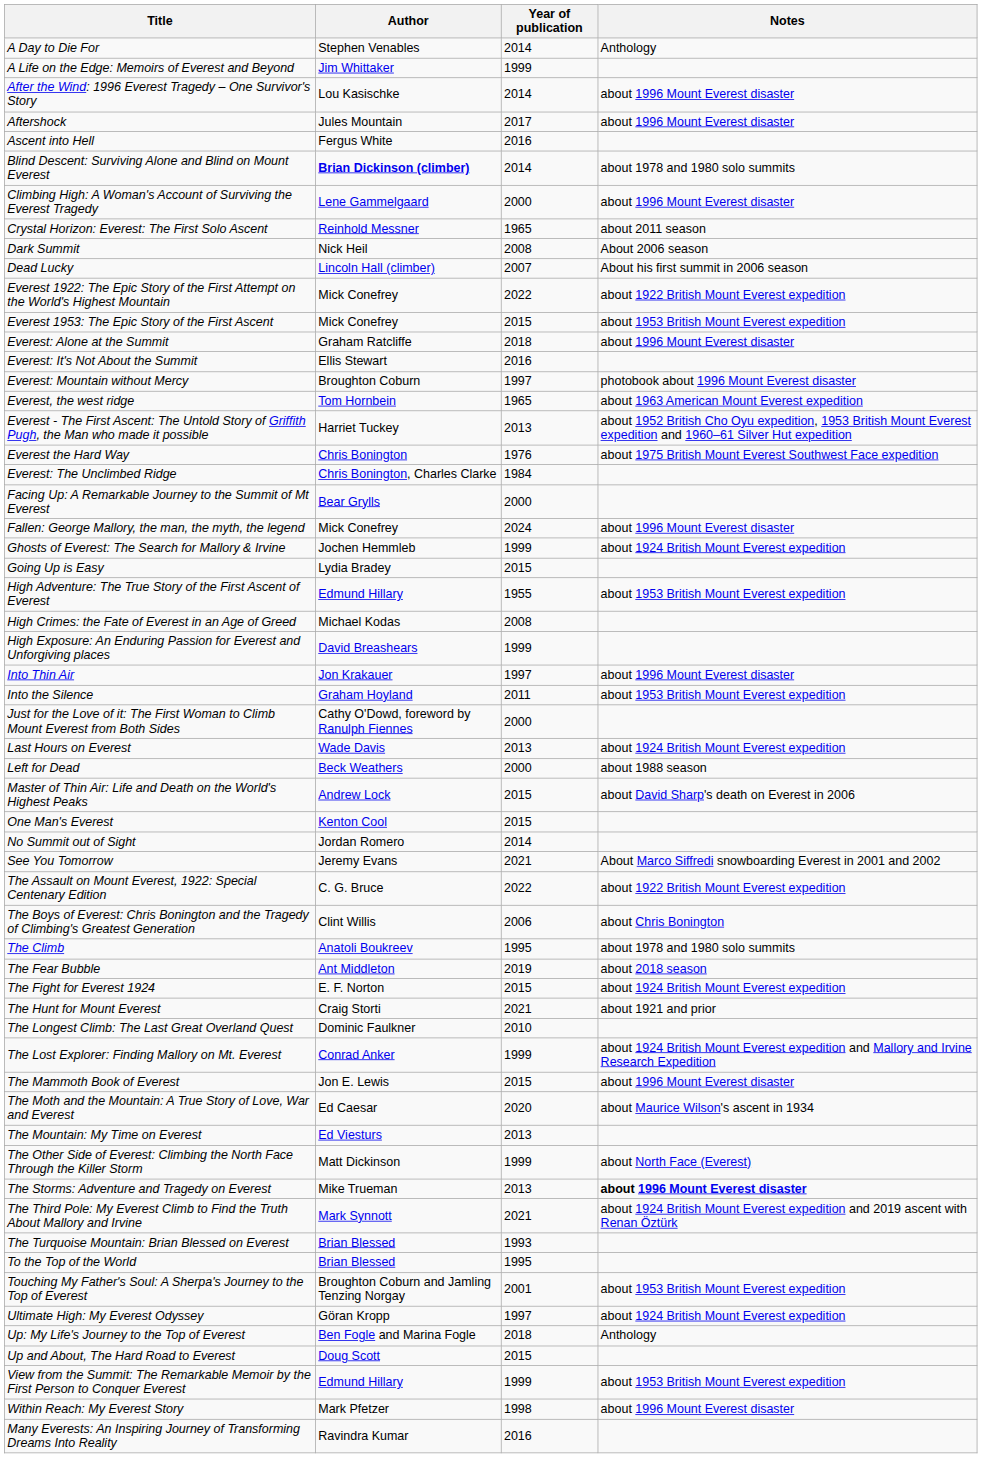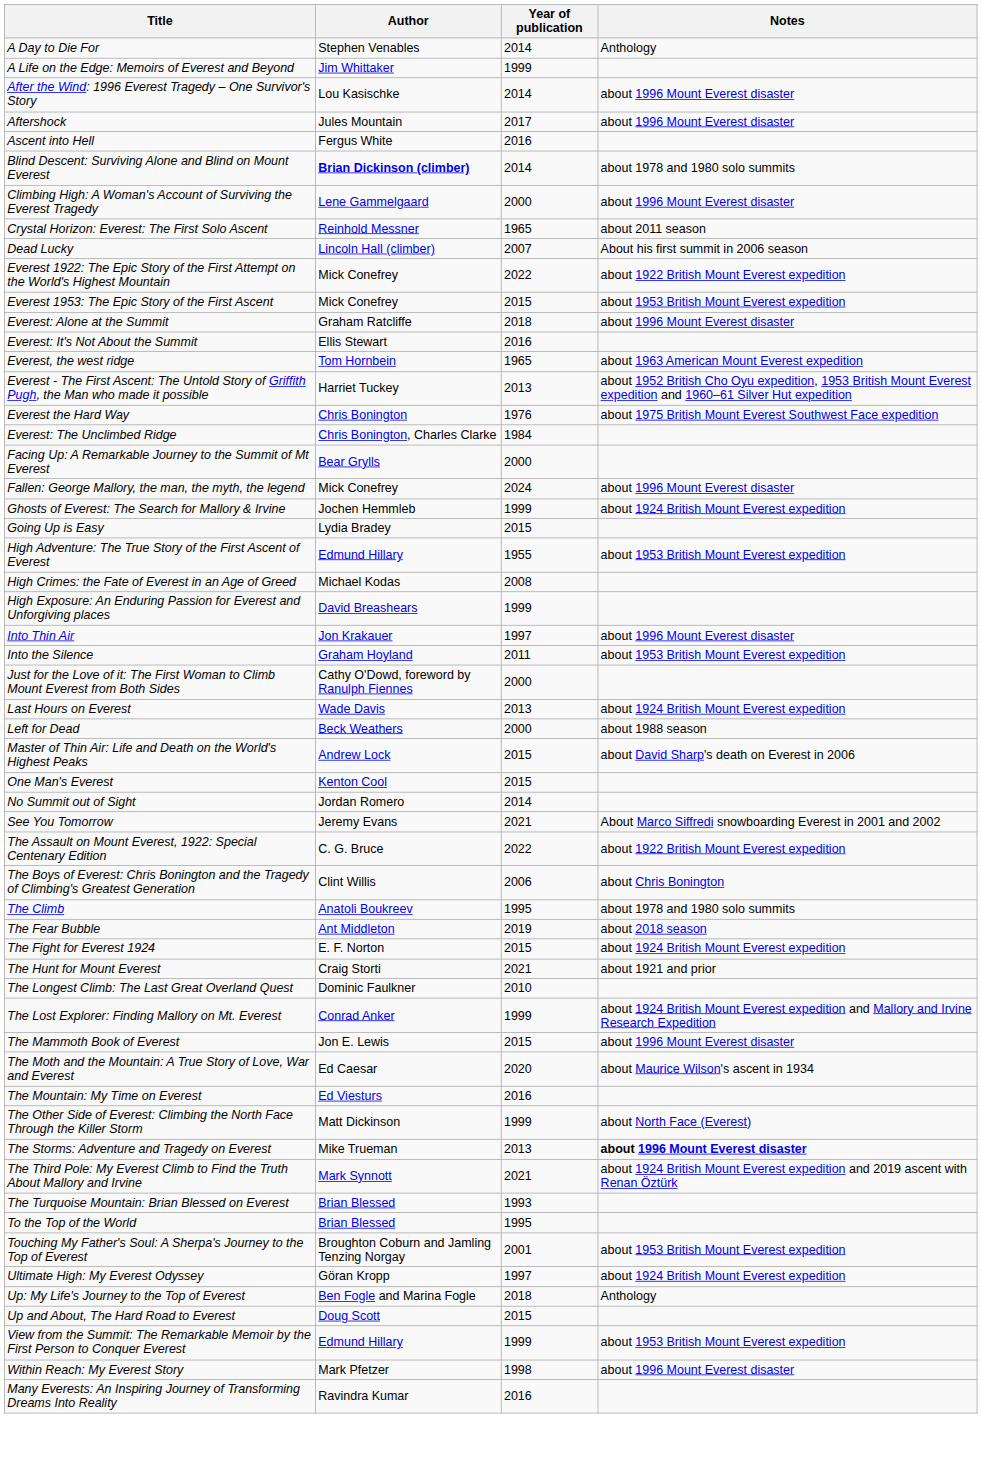- row: Dark Summit | Nick Heil | 2008 | About 2006 season
- row: Everest: Mountain without Mercy | Broughton Coburn | 1997 | photobook about 1996 Mount Everest disaster
The Mountain: My Time on Everest | Year of publication: 2013 -> 2016
